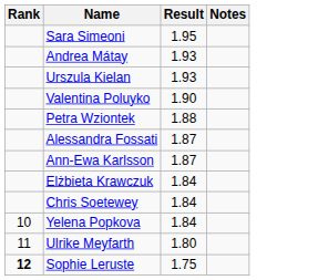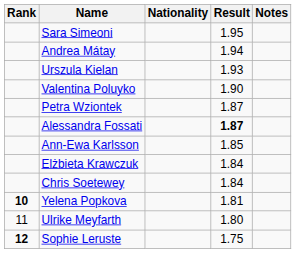+ column: Nationality
Andrea Mátay | Result: 1.93 -> 1.94
Petra Wziontek | Result: 1.88 -> 1.87
Alessandra Fossati | Result: normal -> bold
Ann-Ewa Karlsson | Result: 1.87 -> 1.85
Yelena Popkova | Rank: normal -> bold
Yelena Popkova | Result: 1.84 -> 1.81
